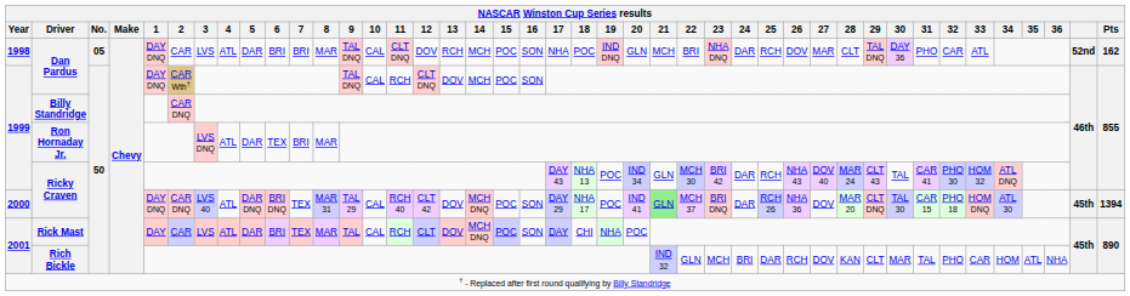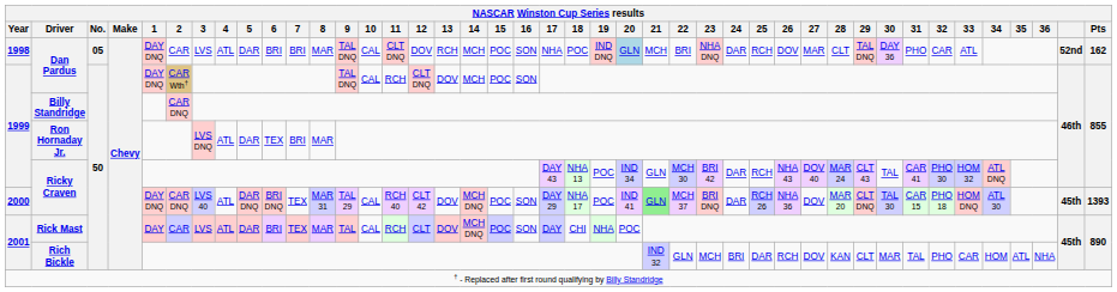1998 / Dan Pardus | 20: no background -> lightblue background
2000 / Ricky Craven | Pts: 1394 -> 1393
